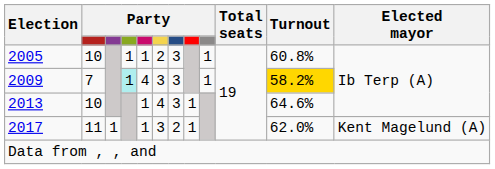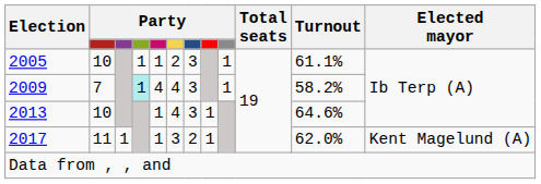2005 | Turnout: 60.8% -> 61.1%
2009 | column 6: 3 -> 4
2009 | Turnout: gold background -> no background
